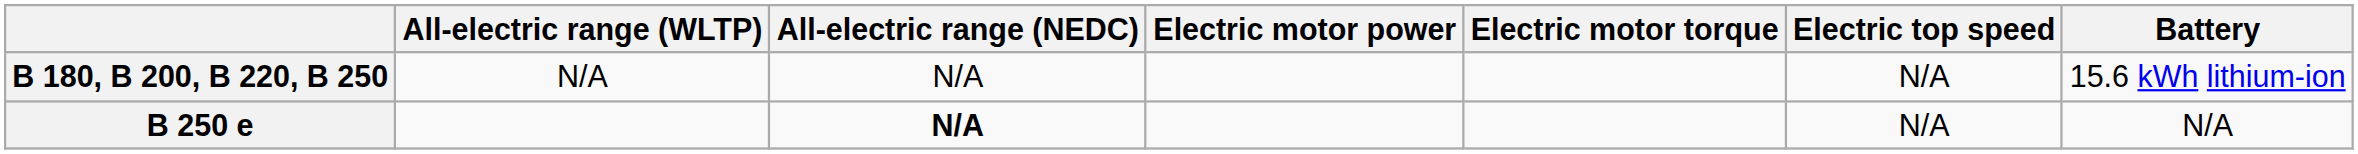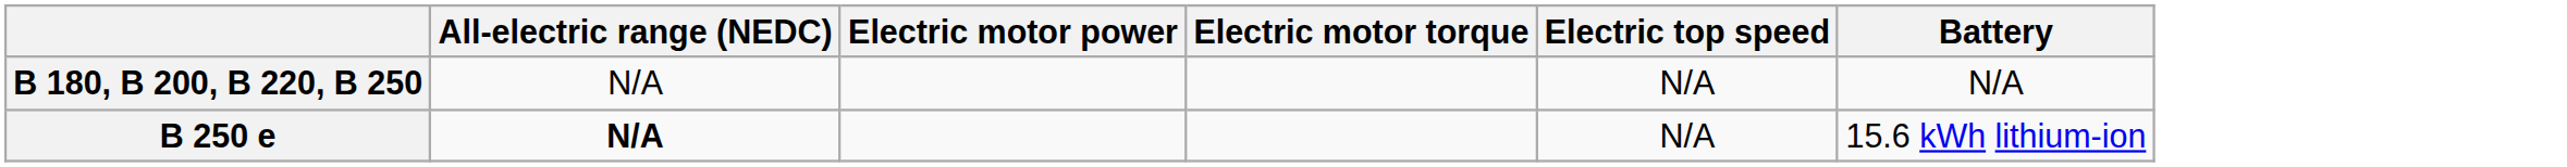- column: All-electric range (WLTP) | N/A
B 180, B 200, B 220, B 250 | Battery: 15.6 kWh lithium-ion -> N/A
B 250 e | Battery: N/A -> 15.6 kWh lithium-ion
